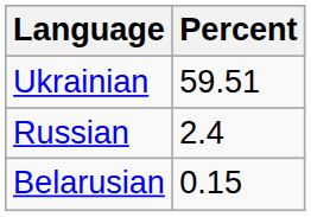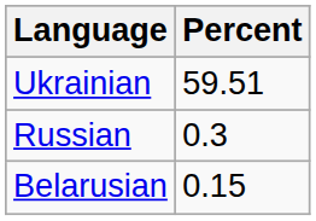Russian | Percent: 2.4 -> 0.3
